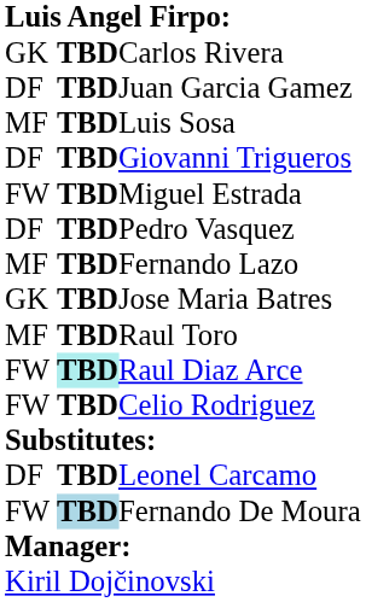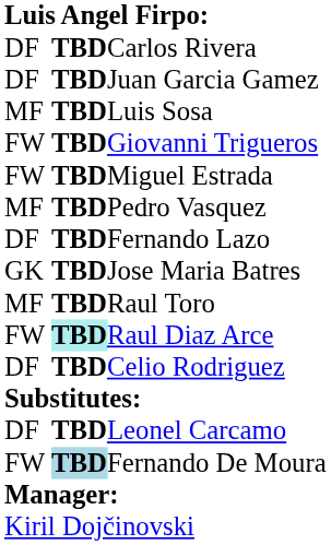Carlos Rivera | column 1: GK -> DF
Giovanni Trigueros | column 1: DF -> FW
Pedro Vasquez | column 1: DF -> MF
Fernando Lazo | column 1: MF -> DF
Celio Rodriguez | column 1: FW -> DF
